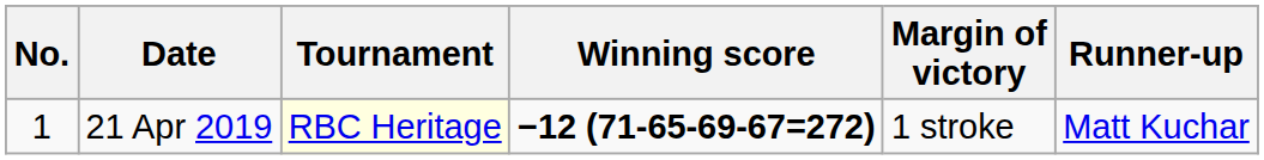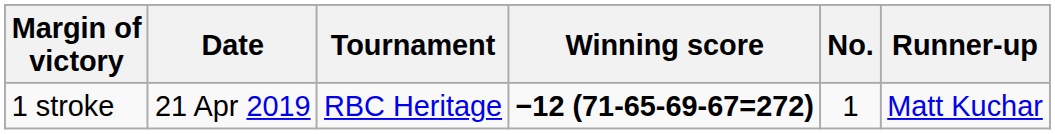columns swapped: No. <-> Margin of victory
21 Apr 2019 | Tournament: lightyellow background -> no background
